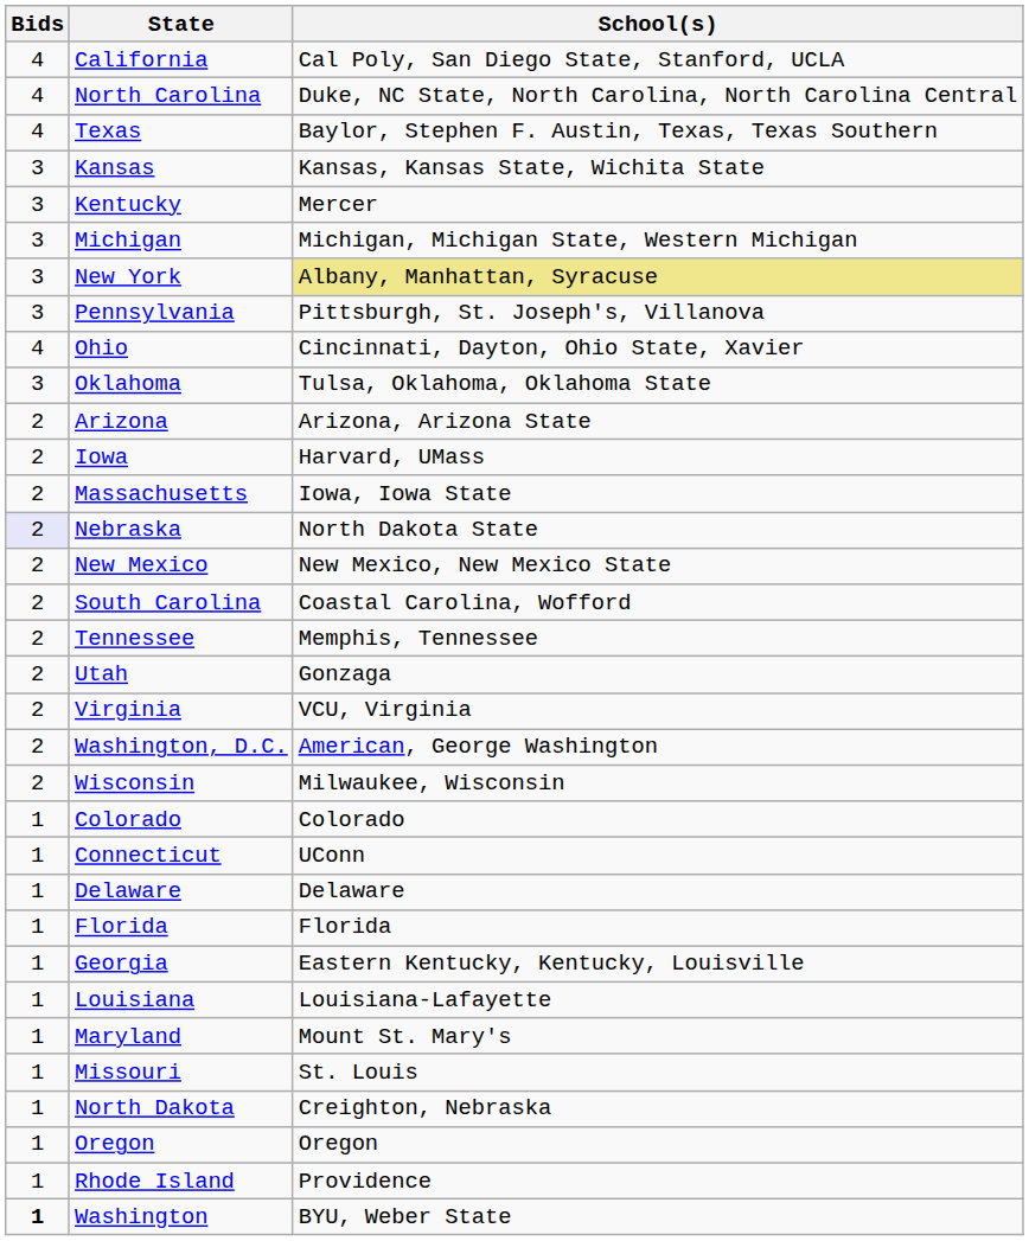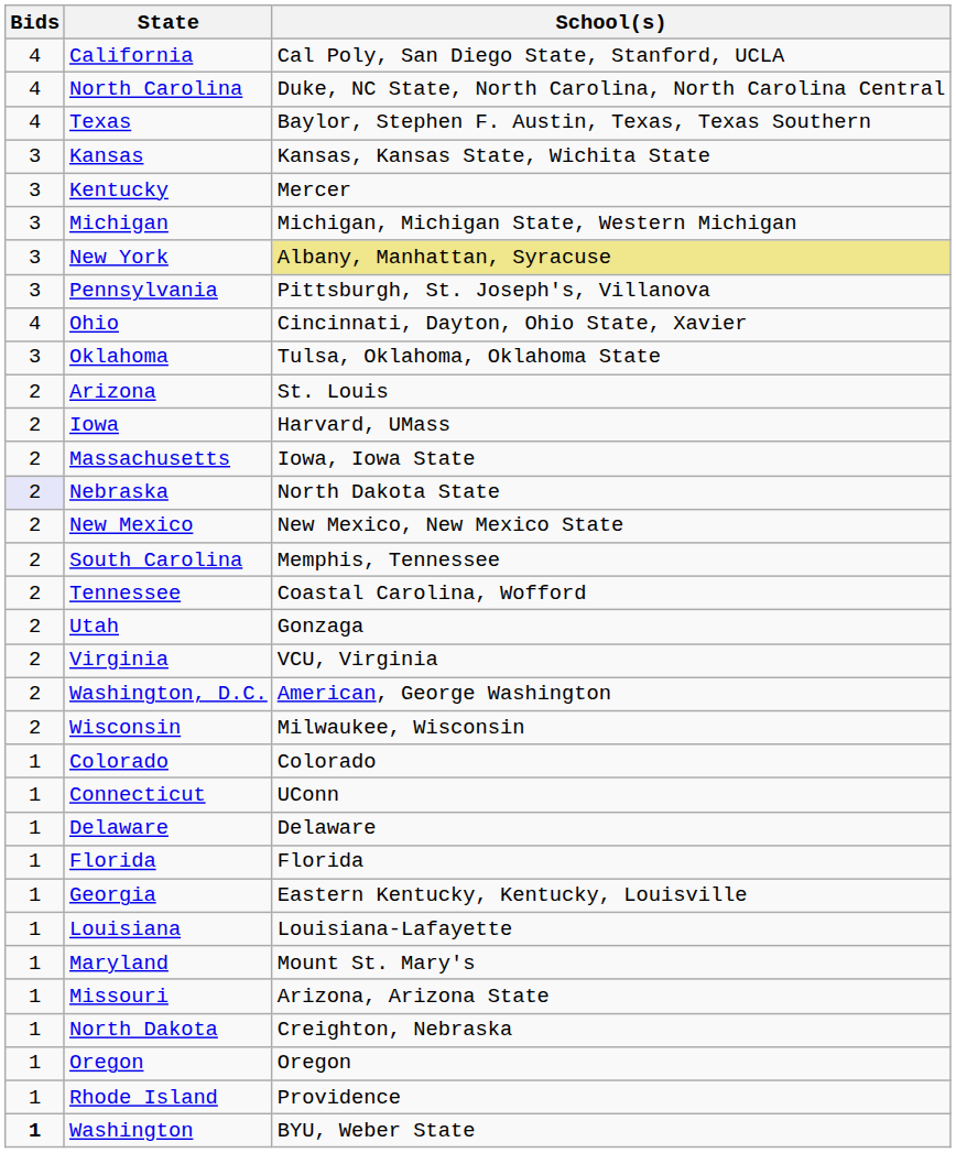Arizona | School(s): Arizona, Arizona State -> St. Louis
South Carolina | School(s): Coastal Carolina, Wofford -> Memphis, Tennessee
Tennessee | School(s): Memphis, Tennessee -> Coastal Carolina, Wofford
Missouri | School(s): St. Louis -> Arizona, Arizona State
